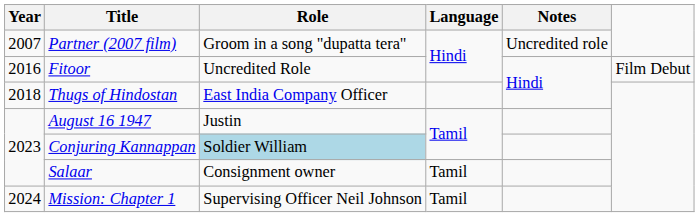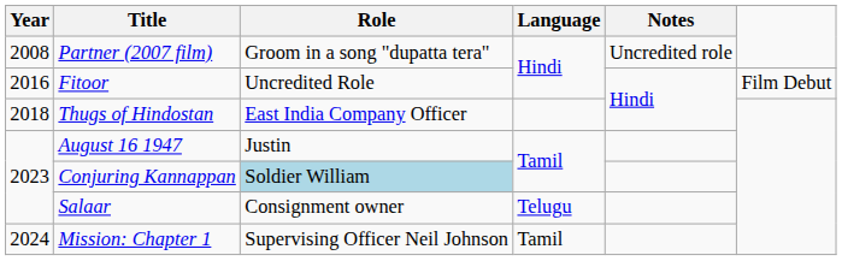Partner (2007 film) | Year: 2007 -> 2008
Salaar | Language: Tamil -> Telugu
